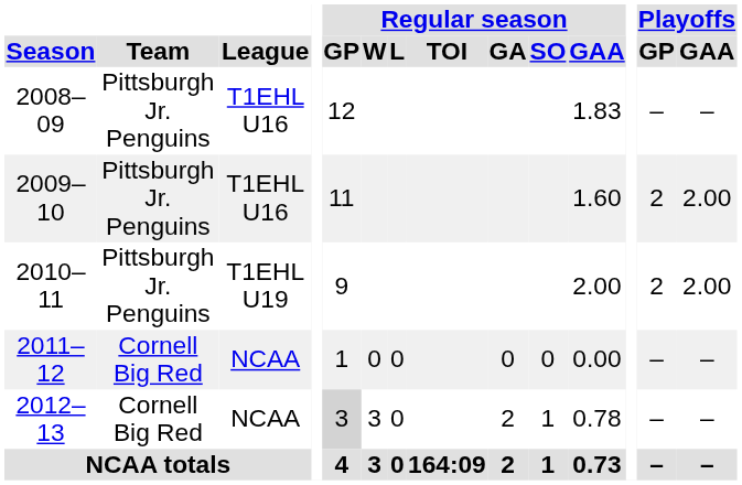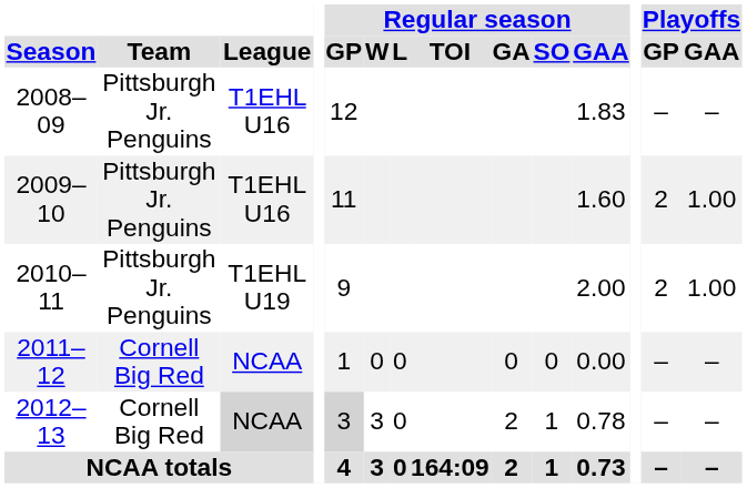2009–10 | Playoffs / GAA: 2.00 -> 1.00
2010–11 | Playoffs / GAA: 2.00 -> 1.00
2012–13 | League: no background -> lightgrey background
